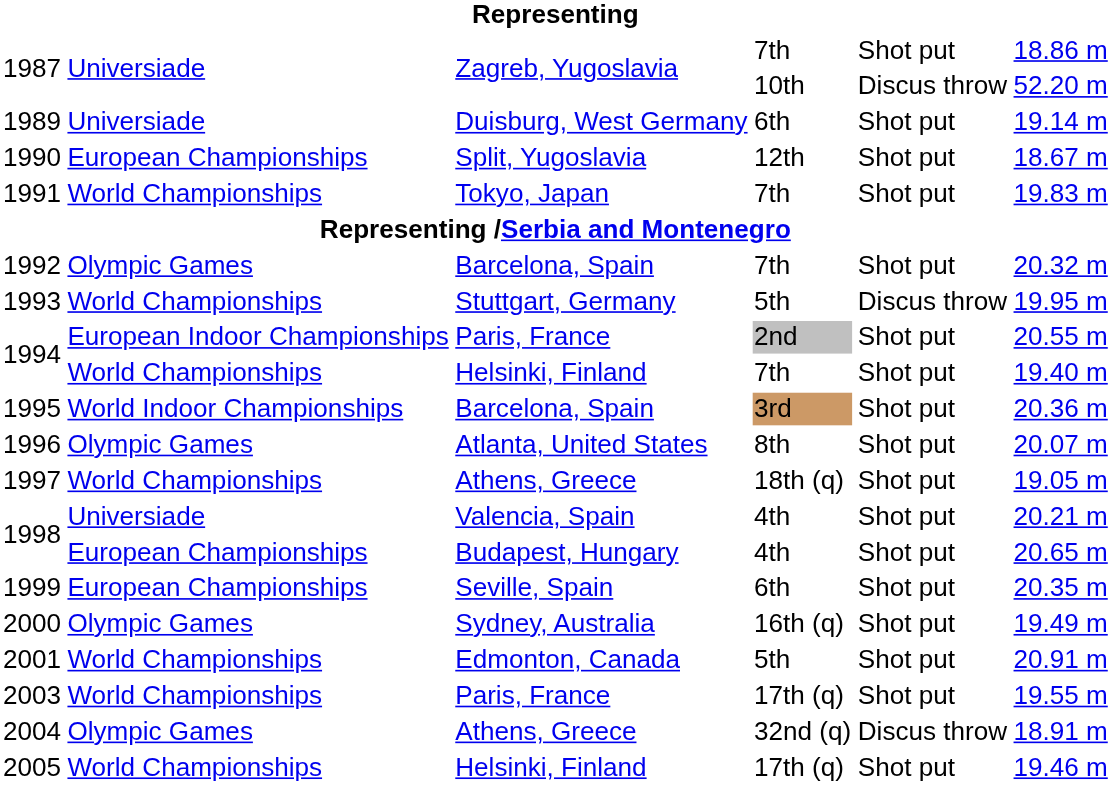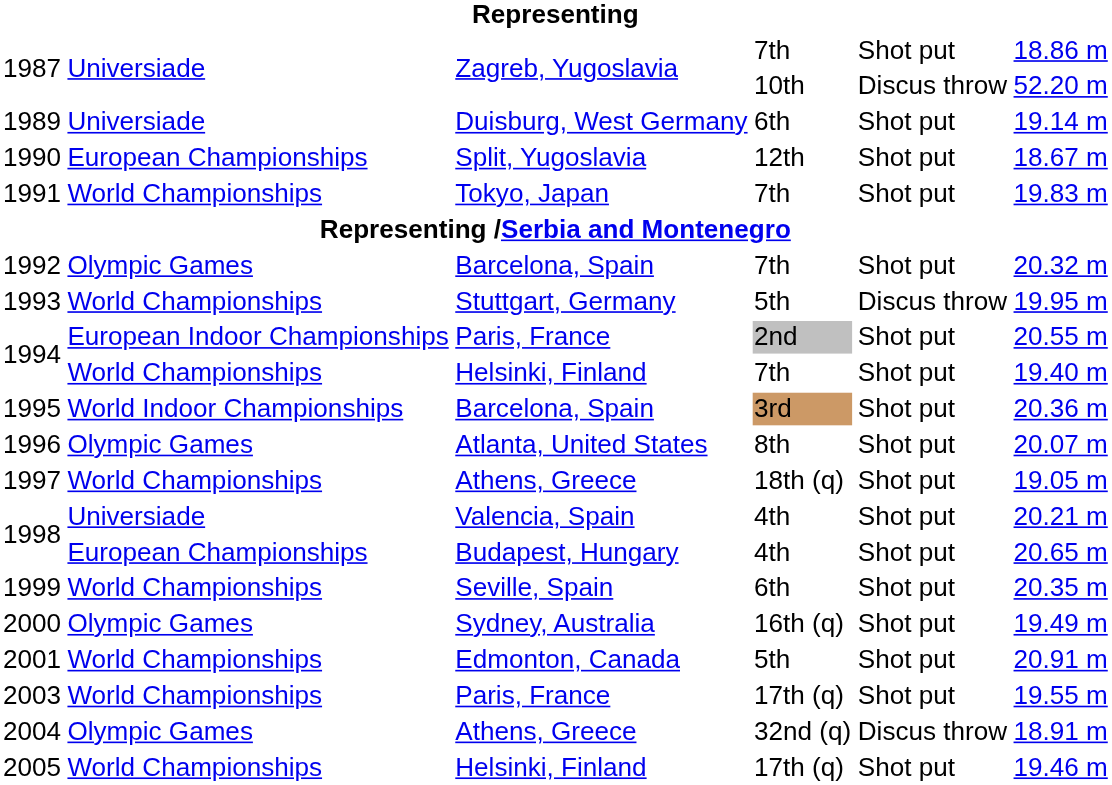1999 | column 2: European Championships -> World Championships
